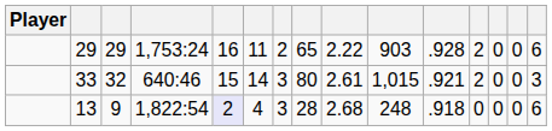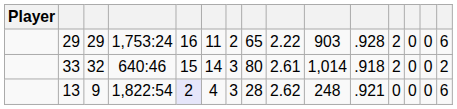33 | column 10: 1,015 -> 1,014
33 | column 11: .921 -> .918
33 | column 15: 3 -> 2
13 | column 9: 2.68 -> 2.62
13 | column 11: .918 -> .921
